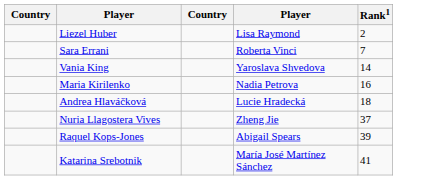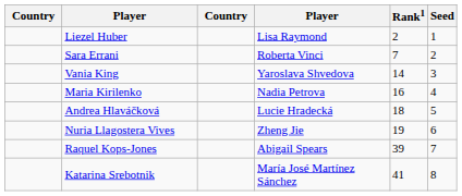+ column: Seed | 1 | 2 | 3 | 4 | 5 | 6 | 7 | 8
Nuria Llagostera Vives | Rank1: 37 -> 19
